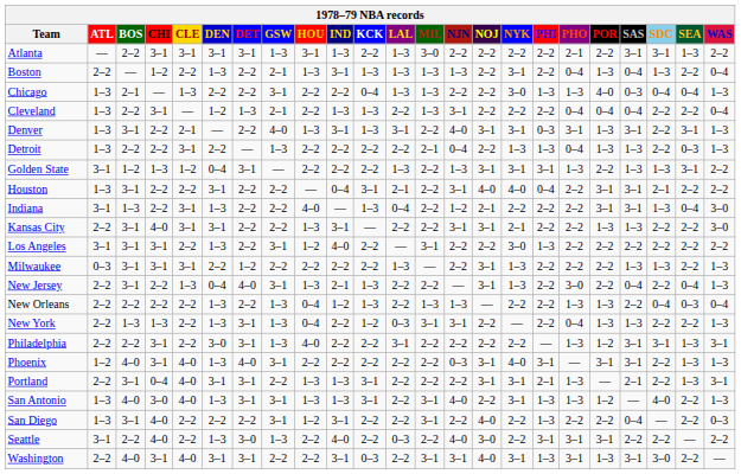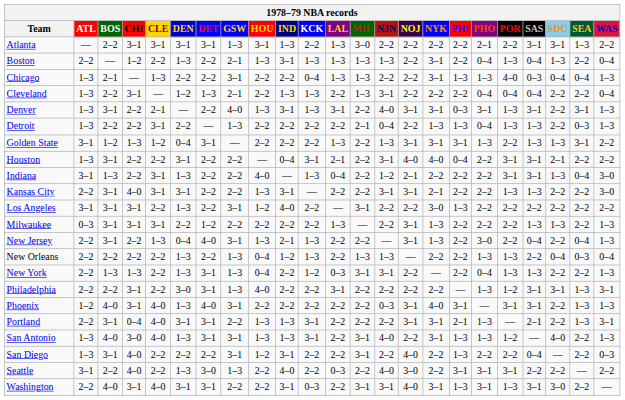Chicago | NYK: 3–0 -> 3–1
